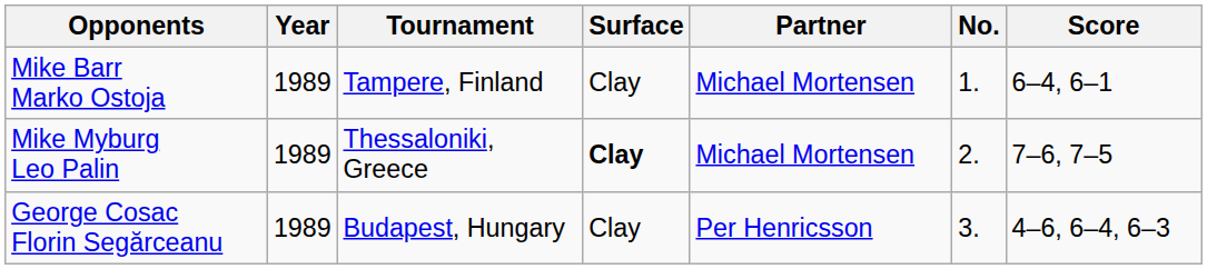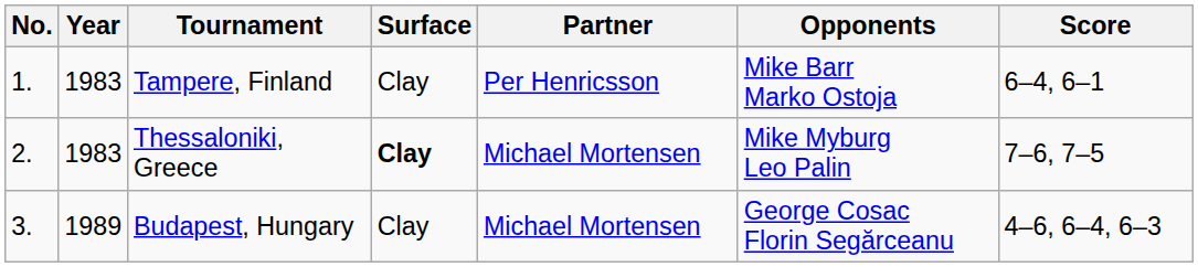columns swapped: No. <-> Opponents
Tampere, Finland | Year: 1989 -> 1983
Tampere, Finland | Partner: Michael Mortensen -> Per Henricsson
Thessaloniki, Greece | Year: 1989 -> 1983
Budapest, Hungary | Partner: Per Henricsson -> Michael Mortensen
